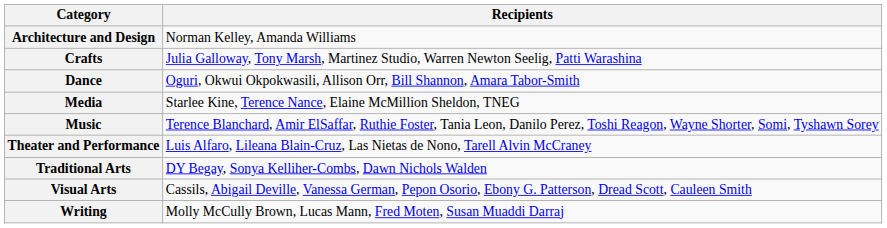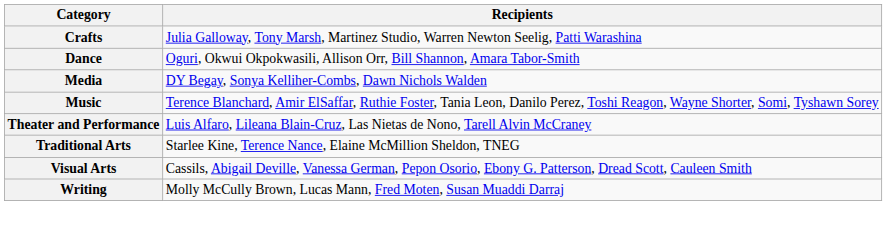- row: Architecture and Design | Norman Kelley, Amanda Williams
Media | Recipients: Starlee Kine, Terence Nance, Elaine McMillion Sheldon, TNEG -> DY Begay, Sonya Kelliher-Combs, Dawn Nichols Walden
Traditional Arts | Recipients: DY Begay, Sonya Kelliher-Combs, Dawn Nichols Walden -> Starlee Kine, Terence Nance, Elaine McMillion Sheldon, TNEG
